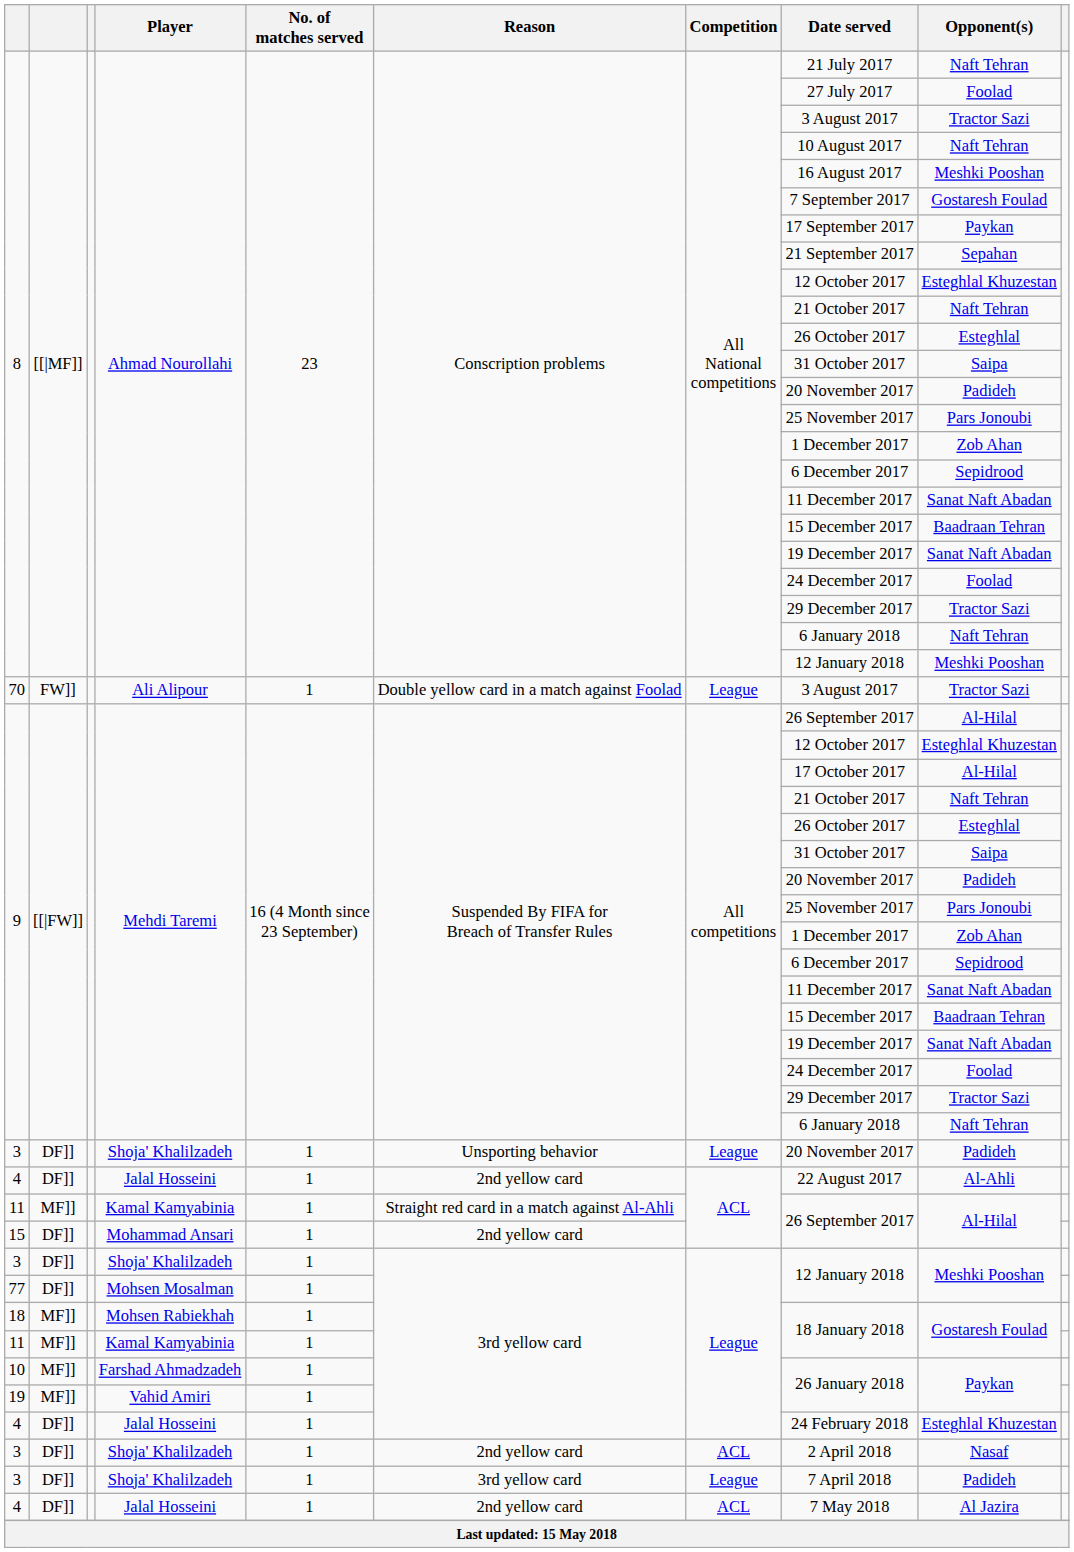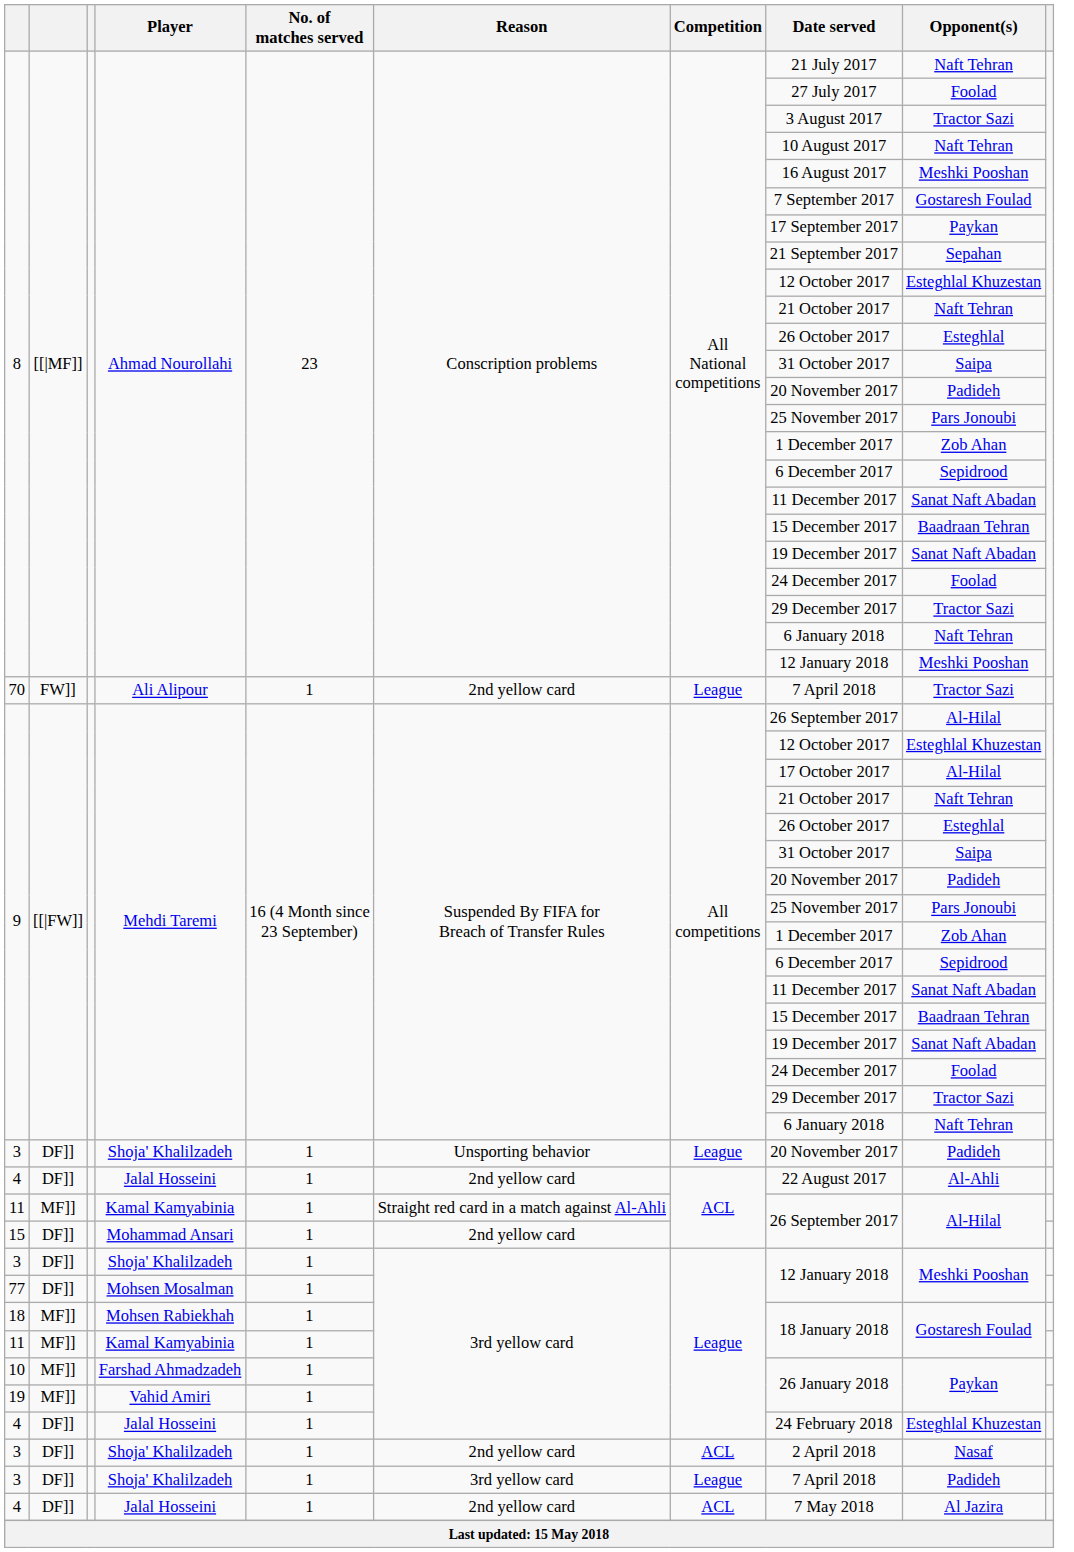70 | Reason: Double yellow card in a match against Foolad -> 2nd yellow card
70 | Date served: 3 August 2017 -> 7 April 2018
